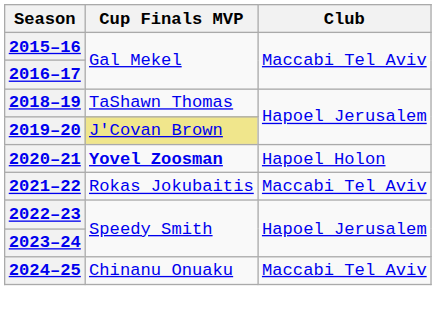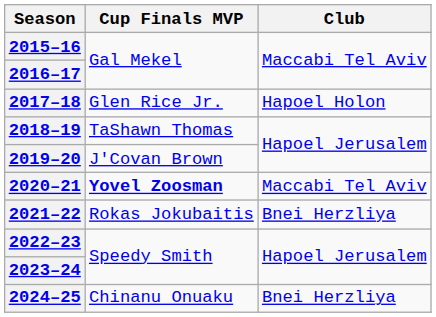+ row: 2017–18 | Glen Rice Jr. | Hapoel Holon
2019–20 | Cup Finals MVP: khaki background -> no background
2020–21 | Club: Hapoel Holon -> Maccabi Tel Aviv
2021–22 | Club: Maccabi Tel Aviv -> Bnei Herzliya
2024–25 | Club: Maccabi Tel Aviv -> Bnei Herzliya
